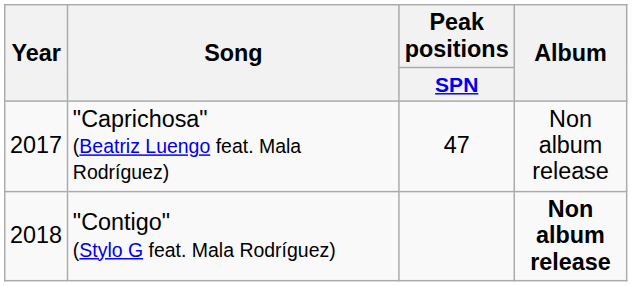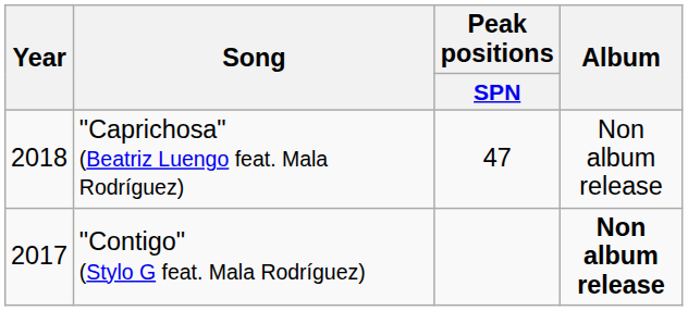"Caprichosa" (Beatriz Luengo feat. Mala Rodríguez) | Year: 2017 -> 2018
"Contigo" (Stylo G feat. Mala Rodríguez) | Year: 2018 -> 2017
